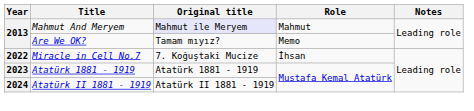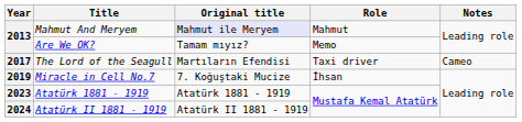+ row: 2017 | The Lord of the Seagull | Martıların Efendisi | Taxi driver | Cameo
Miracle in Cell No.7 | Year: 2022 -> 2019
